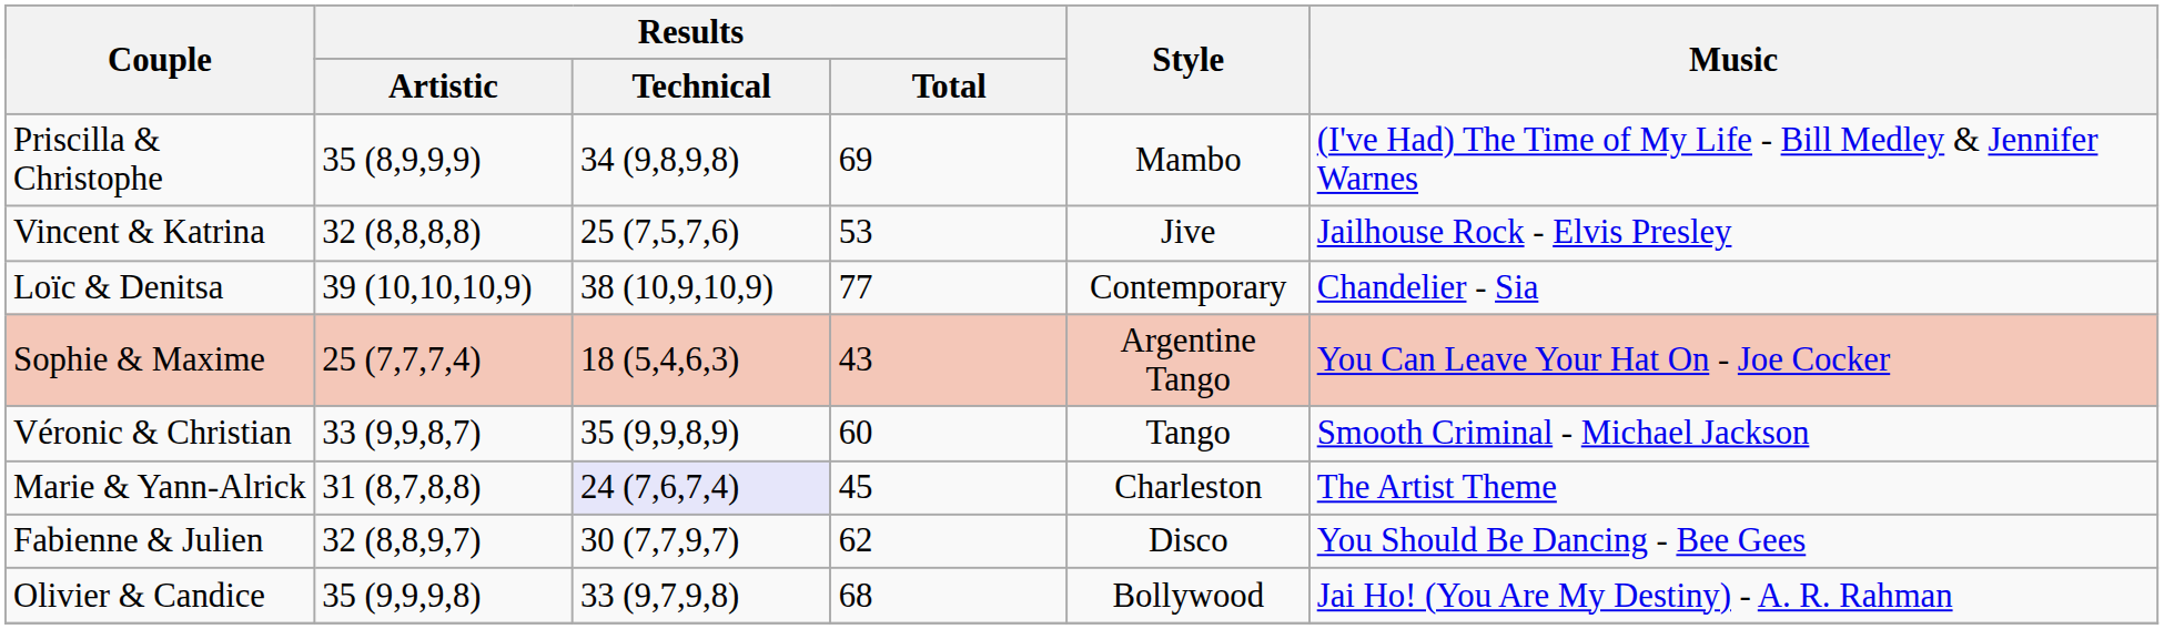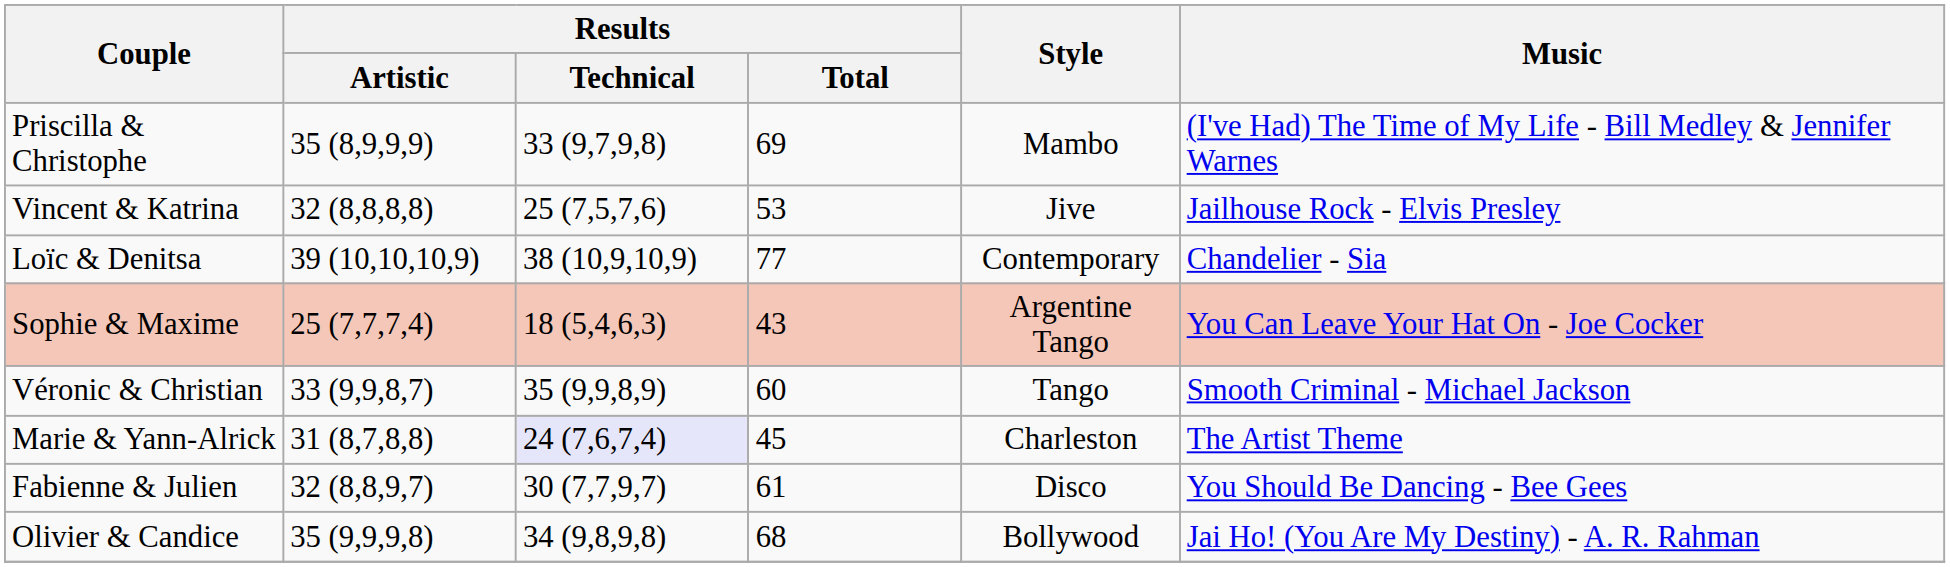Priscilla & Christophe | Results / Technical: 34 (9,8,9,8) -> 33 (9,7,9,8)
Fabienne & Julien | Results / Total: 62 -> 61
Olivier & Candice | Results / Technical: 33 (9,7,9,8) -> 34 (9,8,9,8)
